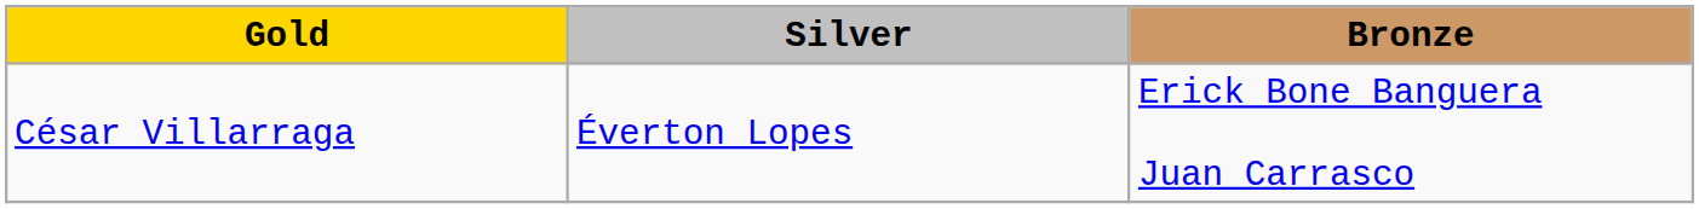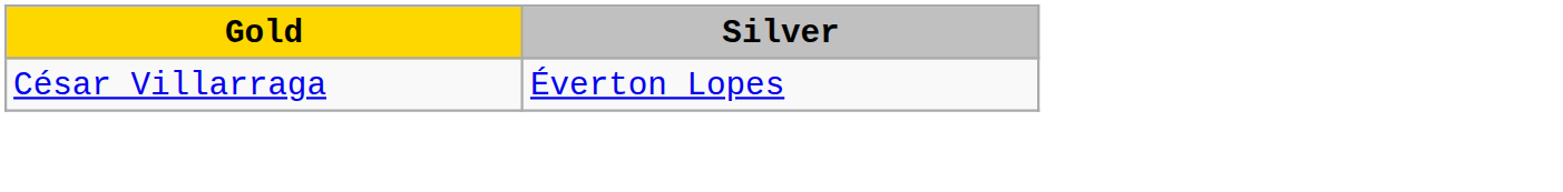- column: Bronze | Erick Bone Banguera Juan Carrasco
